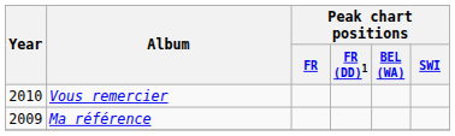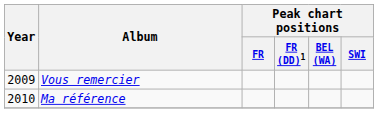Vous remercier | Year: 2010 -> 2009
Ma référence | Year: 2009 -> 2010
